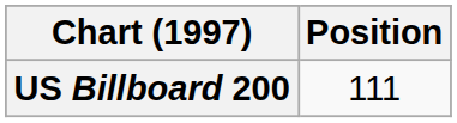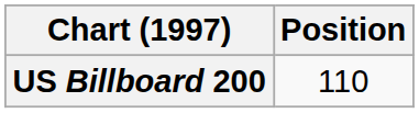US Billboard 200 | Position: 111 -> 110
